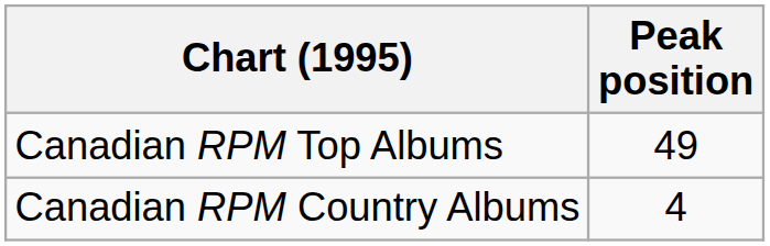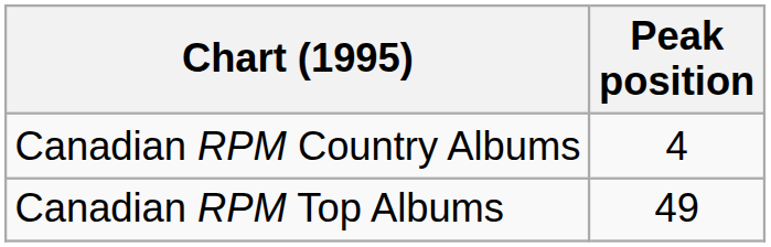rows swapped: Canadian RPM Country Albums <-> Canadian RPM Top Albums
